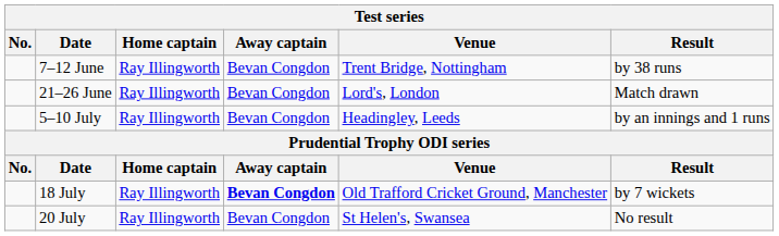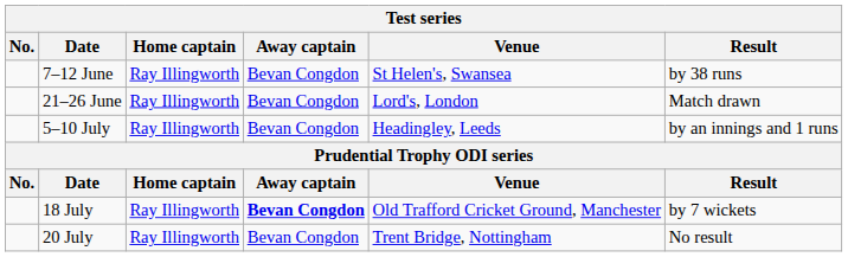7–12 June | Venue: Trent Bridge, Nottingham -> St Helen's, Swansea
20 July | Venue: St Helen's, Swansea -> Trent Bridge, Nottingham
